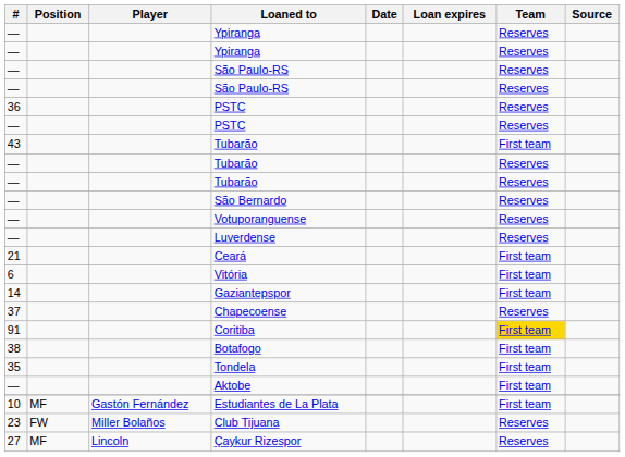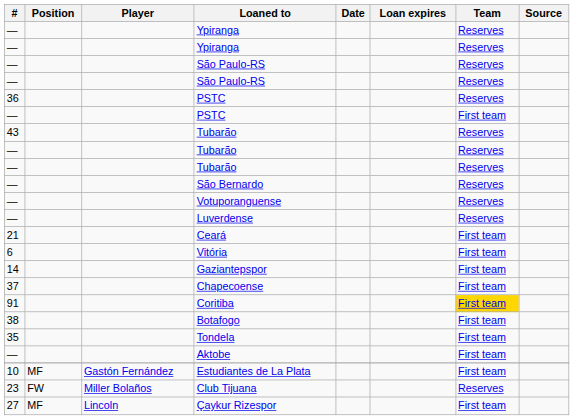— / PSTC | Team: Reserves -> First team
43 / Tubarão | Team: First team -> Reserves
Chapecoense | Team: Reserves -> First team
Çaykur Rizespor | Team: Reserves -> First team
